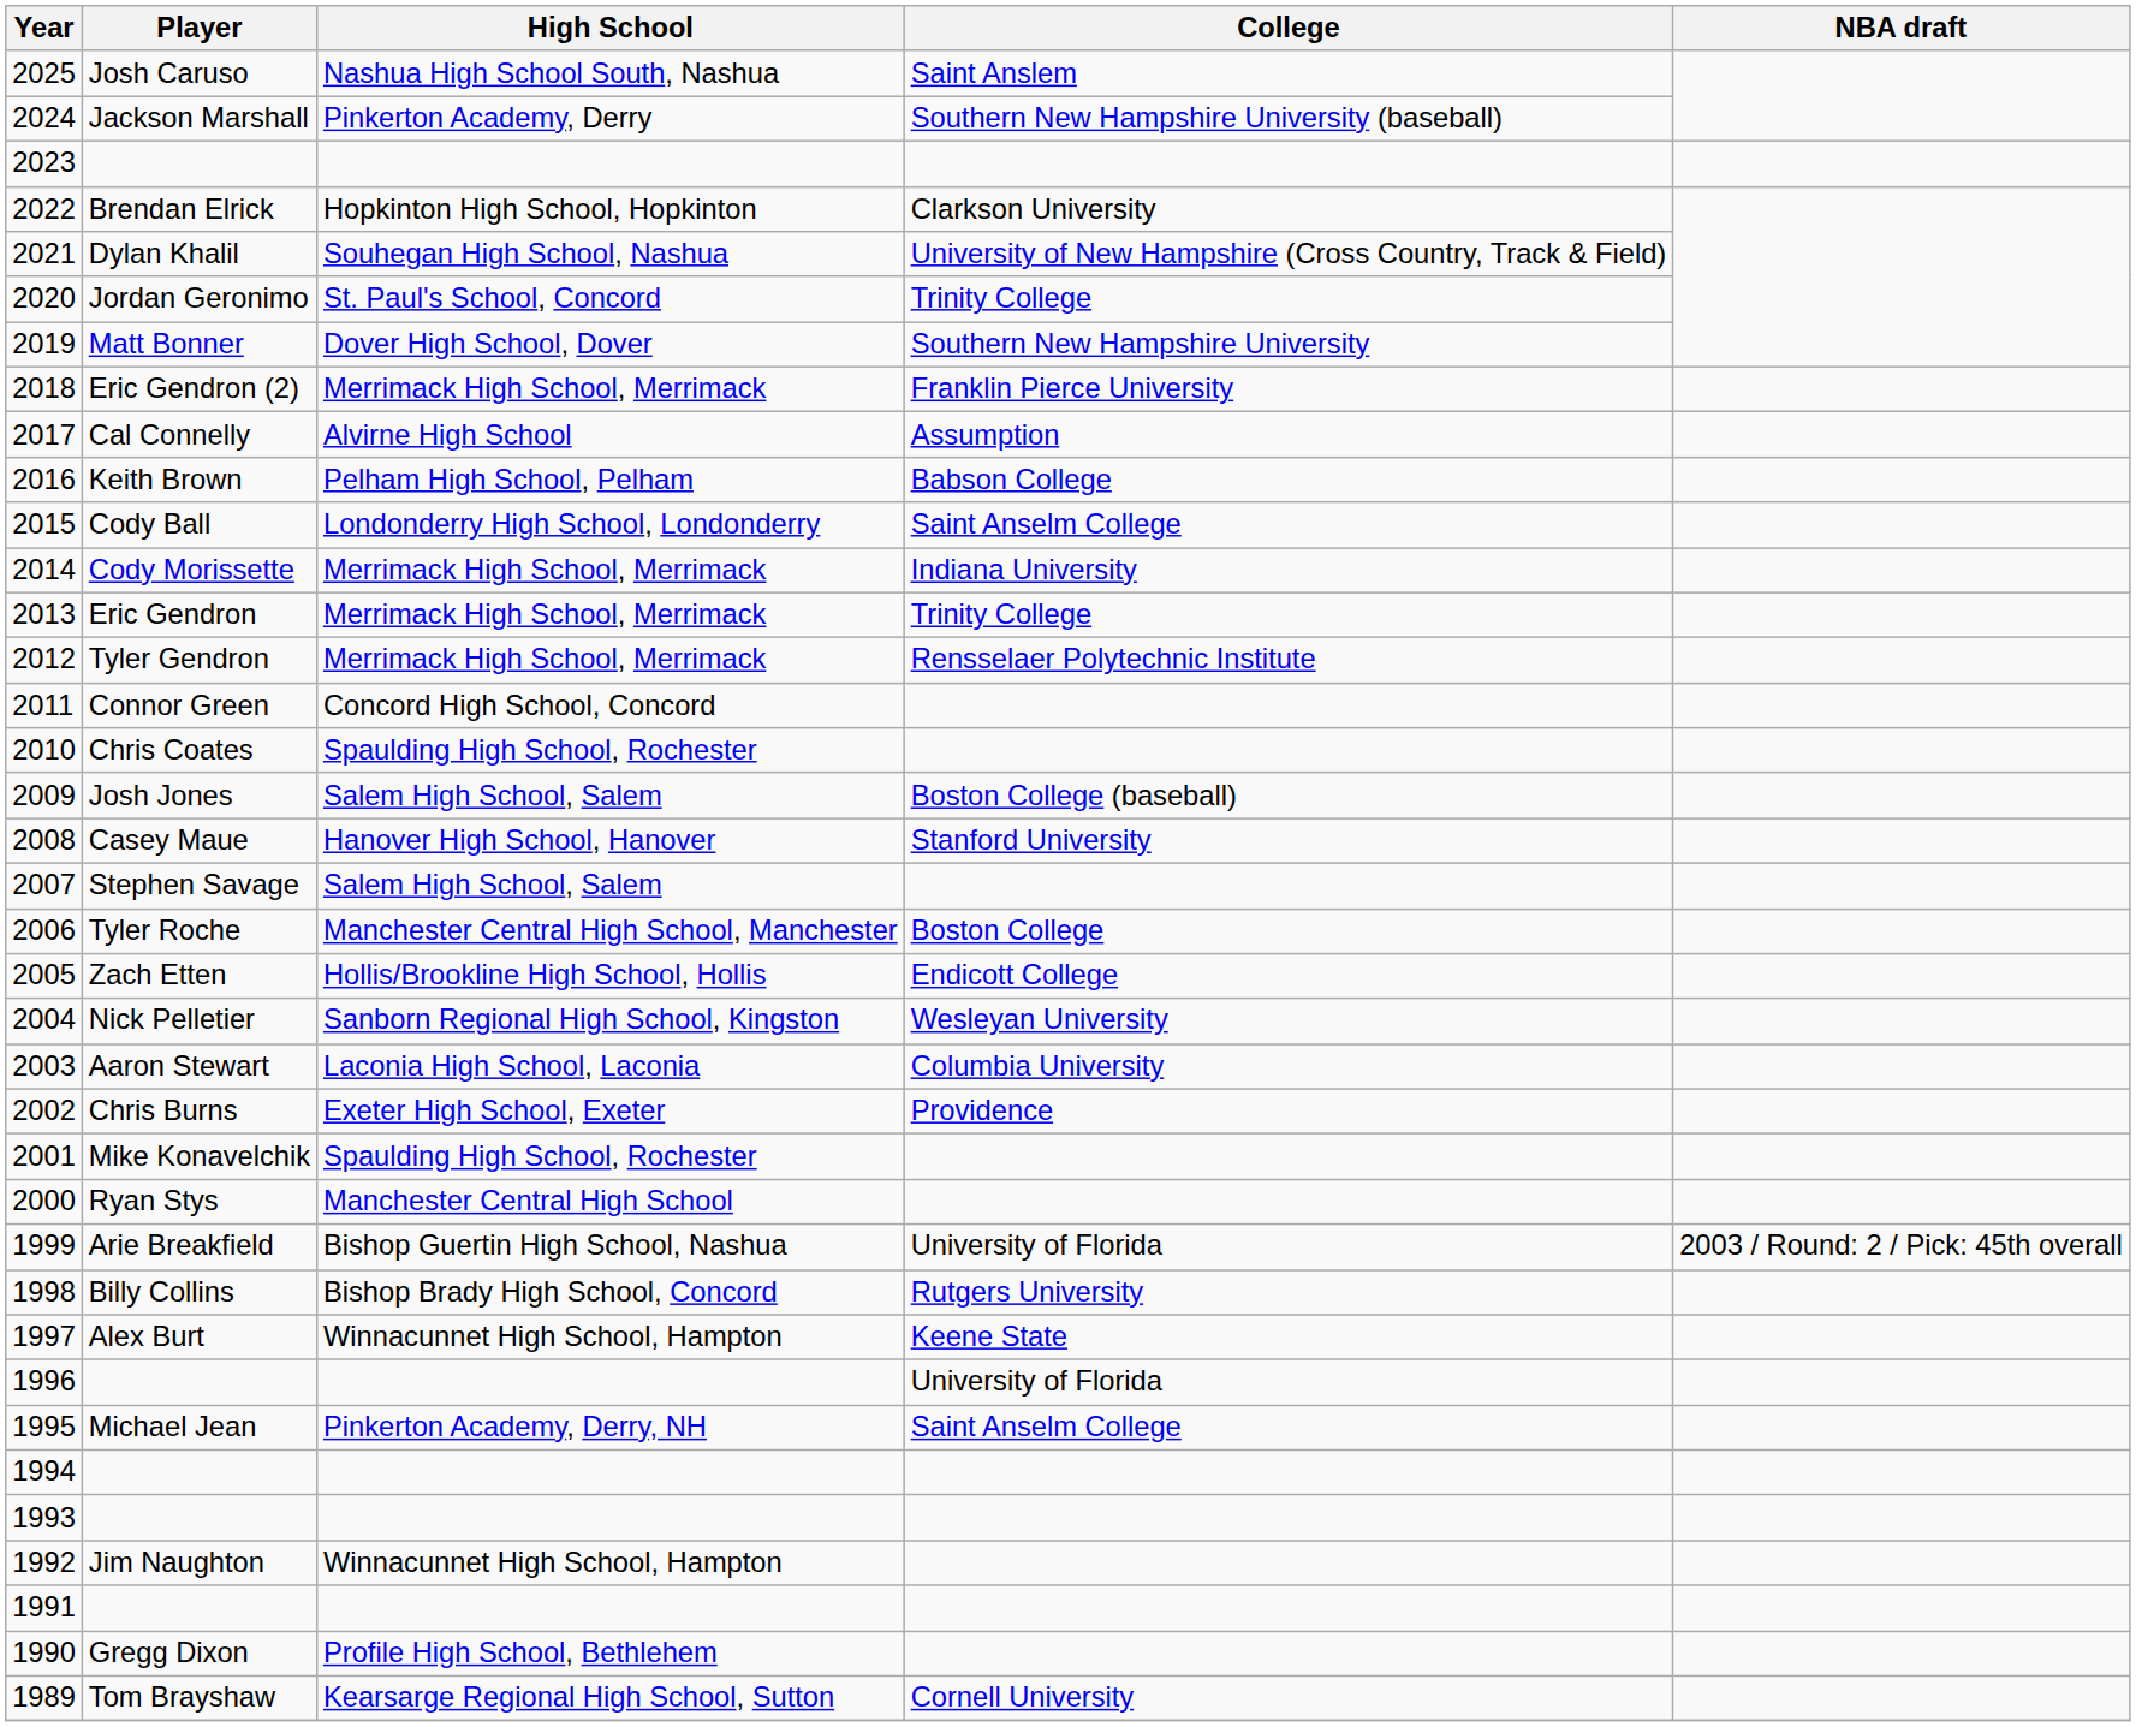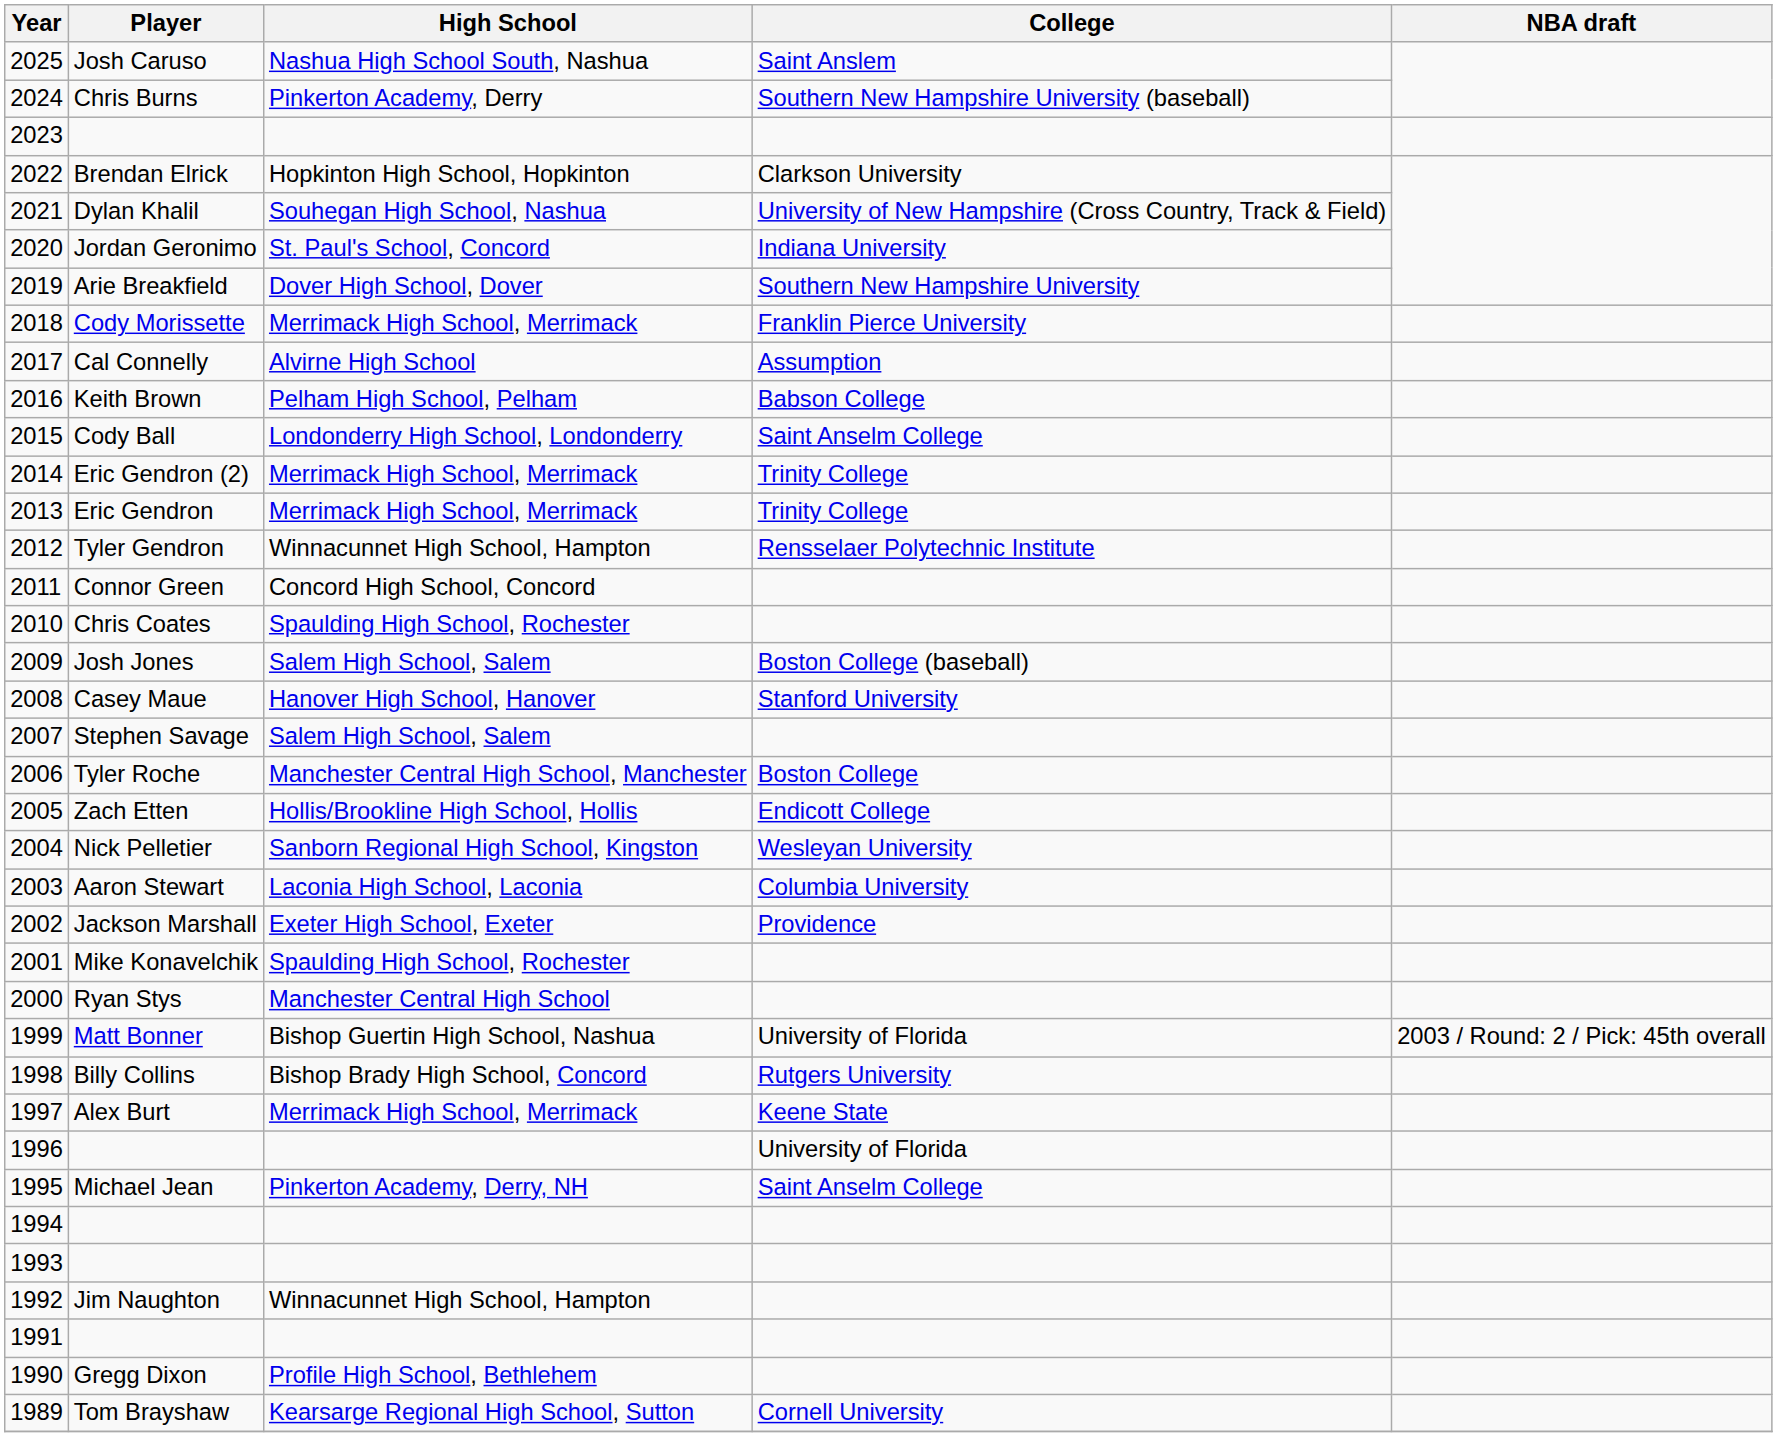2024 | Player: Jackson Marshall -> Chris Burns
2020 | College: Trinity College -> Indiana University
2019 | Player: Matt Bonner -> Arie Breakfield
2018 | Player: Eric Gendron (2) -> Cody Morissette
2014 | Player: Cody Morissette -> Eric Gendron (2)
2014 | College: Indiana University -> Trinity College
2012 | High School: Merrimack High School, Merrimack -> Winnacunnet High School, Hampton
2002 | Player: Chris Burns -> Jackson Marshall
1999 | Player: Arie Breakfield -> Matt Bonner
1997 | High School: Winnacunnet High School, Hampton -> Merrimack High School, Merrimack
